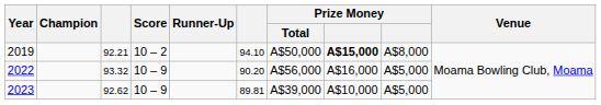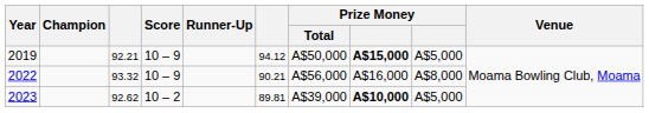2019 | Score: 10 – 2 -> 10 – 9
2019 | column 6: 94.10 -> 94.12
2019 | column 9: A$8,000 -> A$5,000
2022 | column 6: 90.20 -> 90.21
2022 | column 9: A$5,000 -> A$8,000
2023 | Score: 10 – 9 -> 10 – 2
2023 | column 8: normal -> bold
